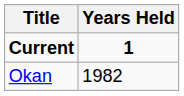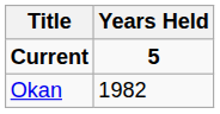Current | Years Held: 1 -> 5
